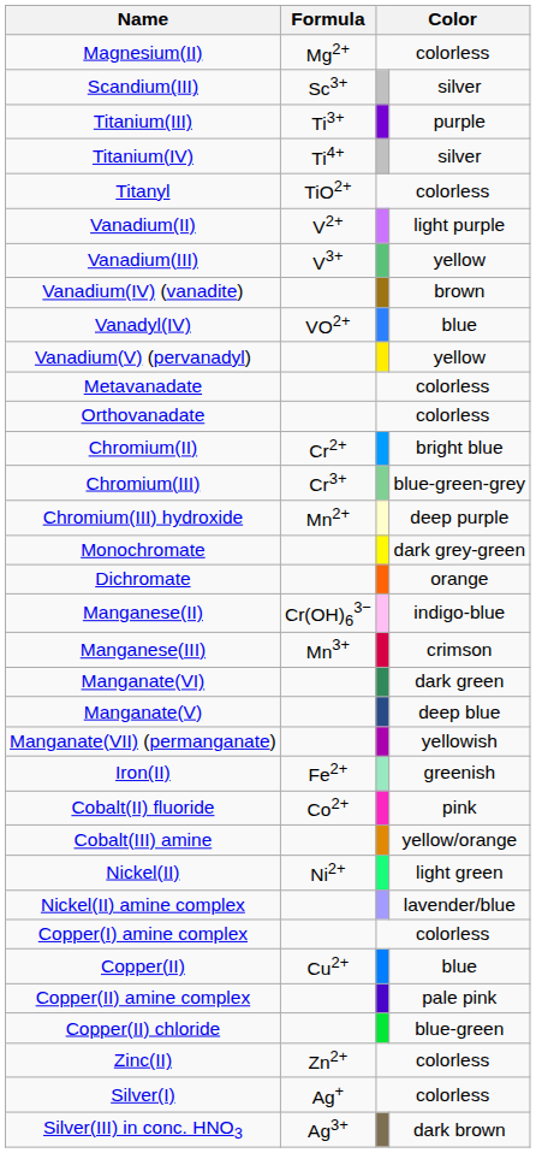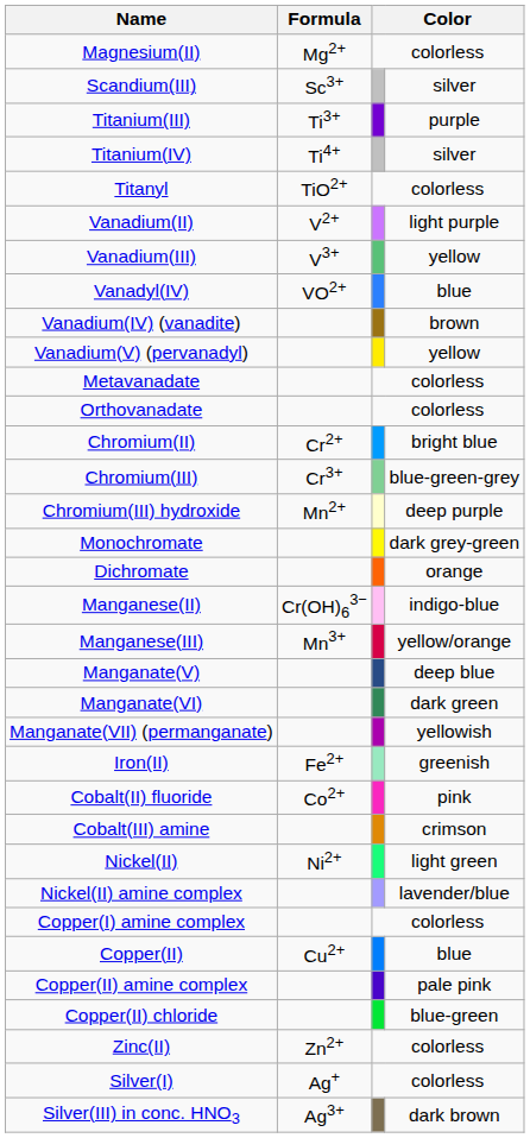rows swapped: Vanadyl(IV) <-> Vanadium(IV) (vanadite)
Manganese(III) | column 4: crimson -> yellow/orange
rows swapped: Manganate(V) <-> Manganate(VI)
Cobalt(III) amine | column 4: yellow/orange -> crimson
